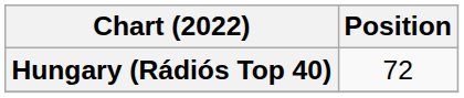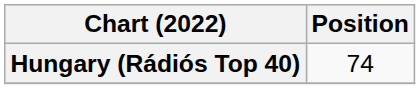Hungary (Rádiós Top 40) | Position: 72 -> 74
